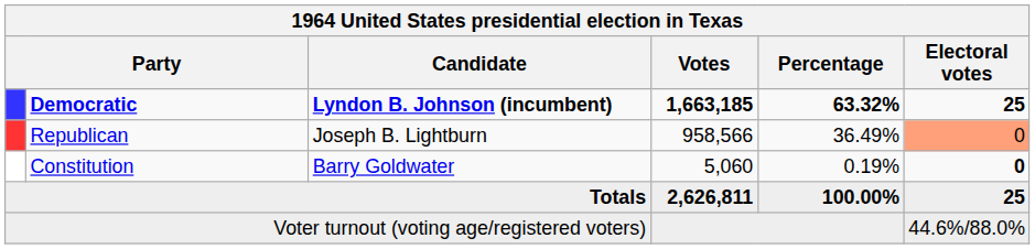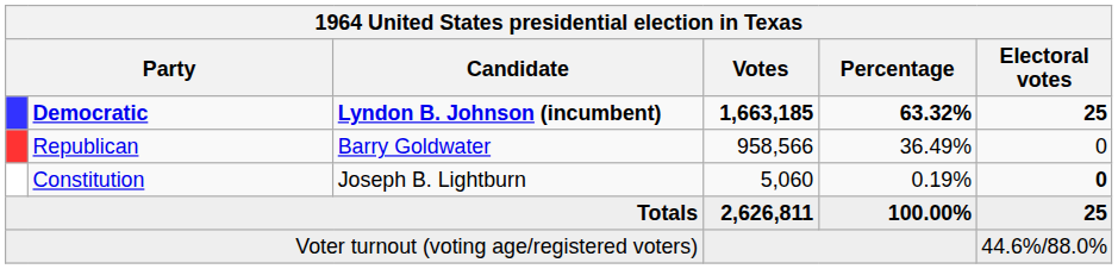Republican | Candidate: Joseph B. Lightburn -> Barry Goldwater
Republican | Electoral votes: lightsalmon background -> no background
Constitution | Candidate: Barry Goldwater -> Joseph B. Lightburn
